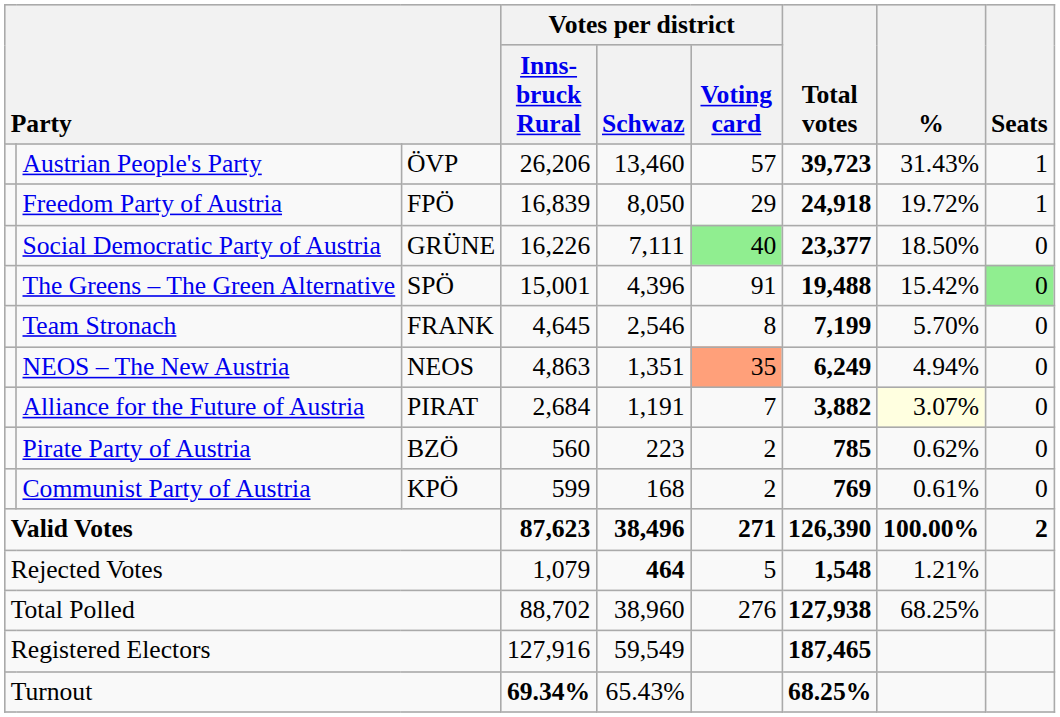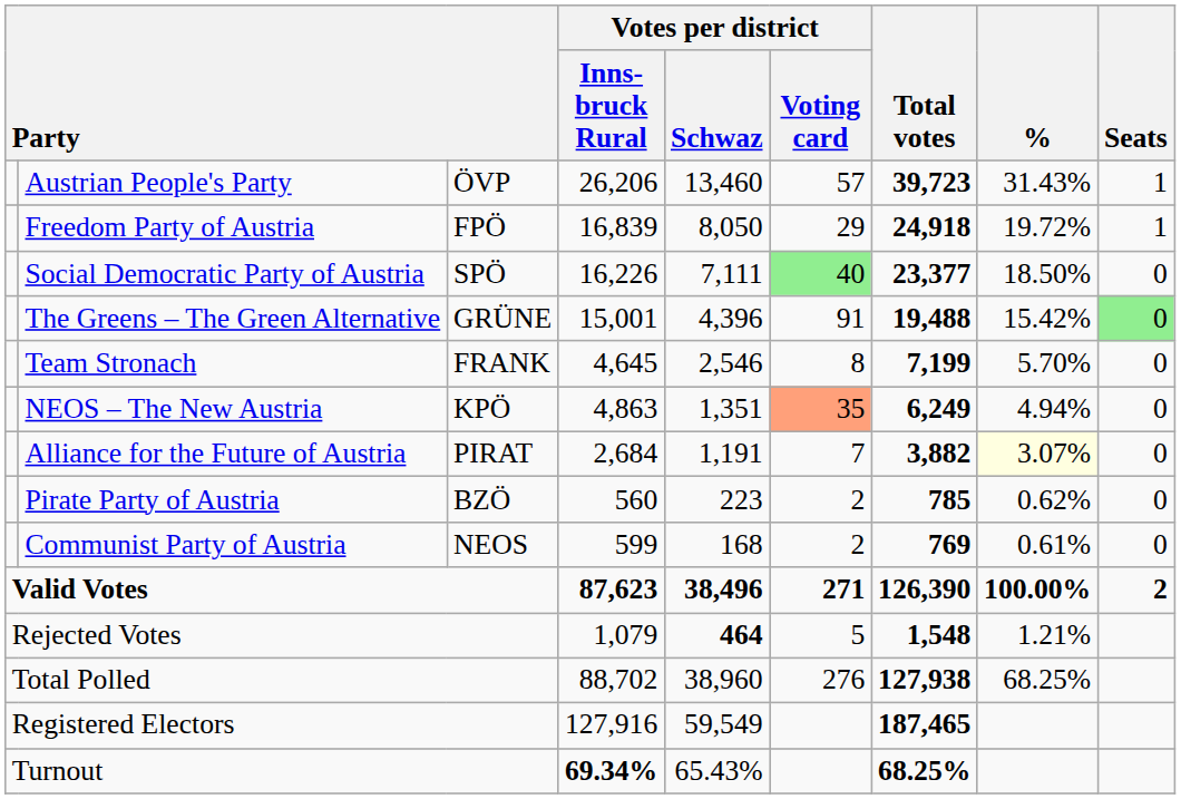Social Democratic Party of Austria | column 3: GRÜNE -> SPÖ
The Greens – The Green Alternative | column 3: SPÖ -> GRÜNE
NEOS – The New Austria | column 3: NEOS -> KPÖ
Communist Party of Austria | column 3: KPÖ -> NEOS
